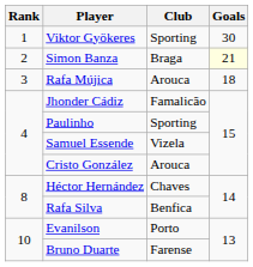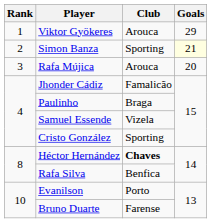Viktor Gyökeres | Club: Sporting -> Arouca
Viktor Gyökeres | Goals: 30 -> 29
Simon Banza | Club: Braga -> Sporting
Rafa Mújica | Goals: 18 -> 20
Paulinho | Club: Sporting -> Braga
Cristo González | Club: Arouca -> Sporting
Héctor Hernández | Club: normal -> bold
